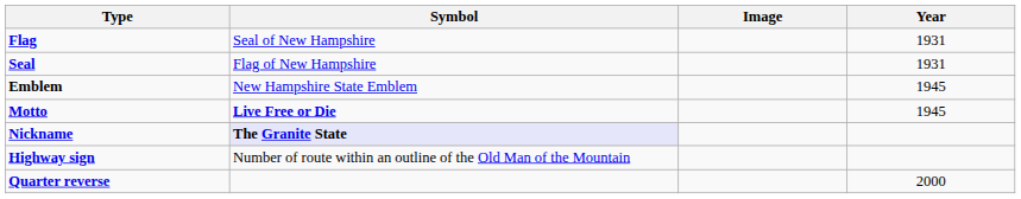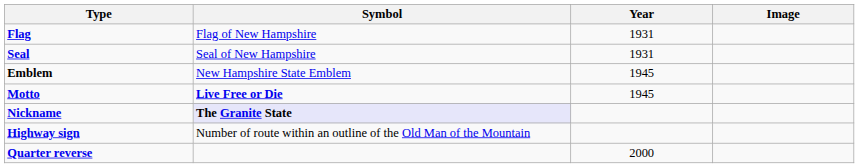columns swapped: Year <-> Image
Flag | Symbol: Seal of New Hampshire -> Flag of New Hampshire
Seal | Symbol: Flag of New Hampshire -> Seal of New Hampshire
